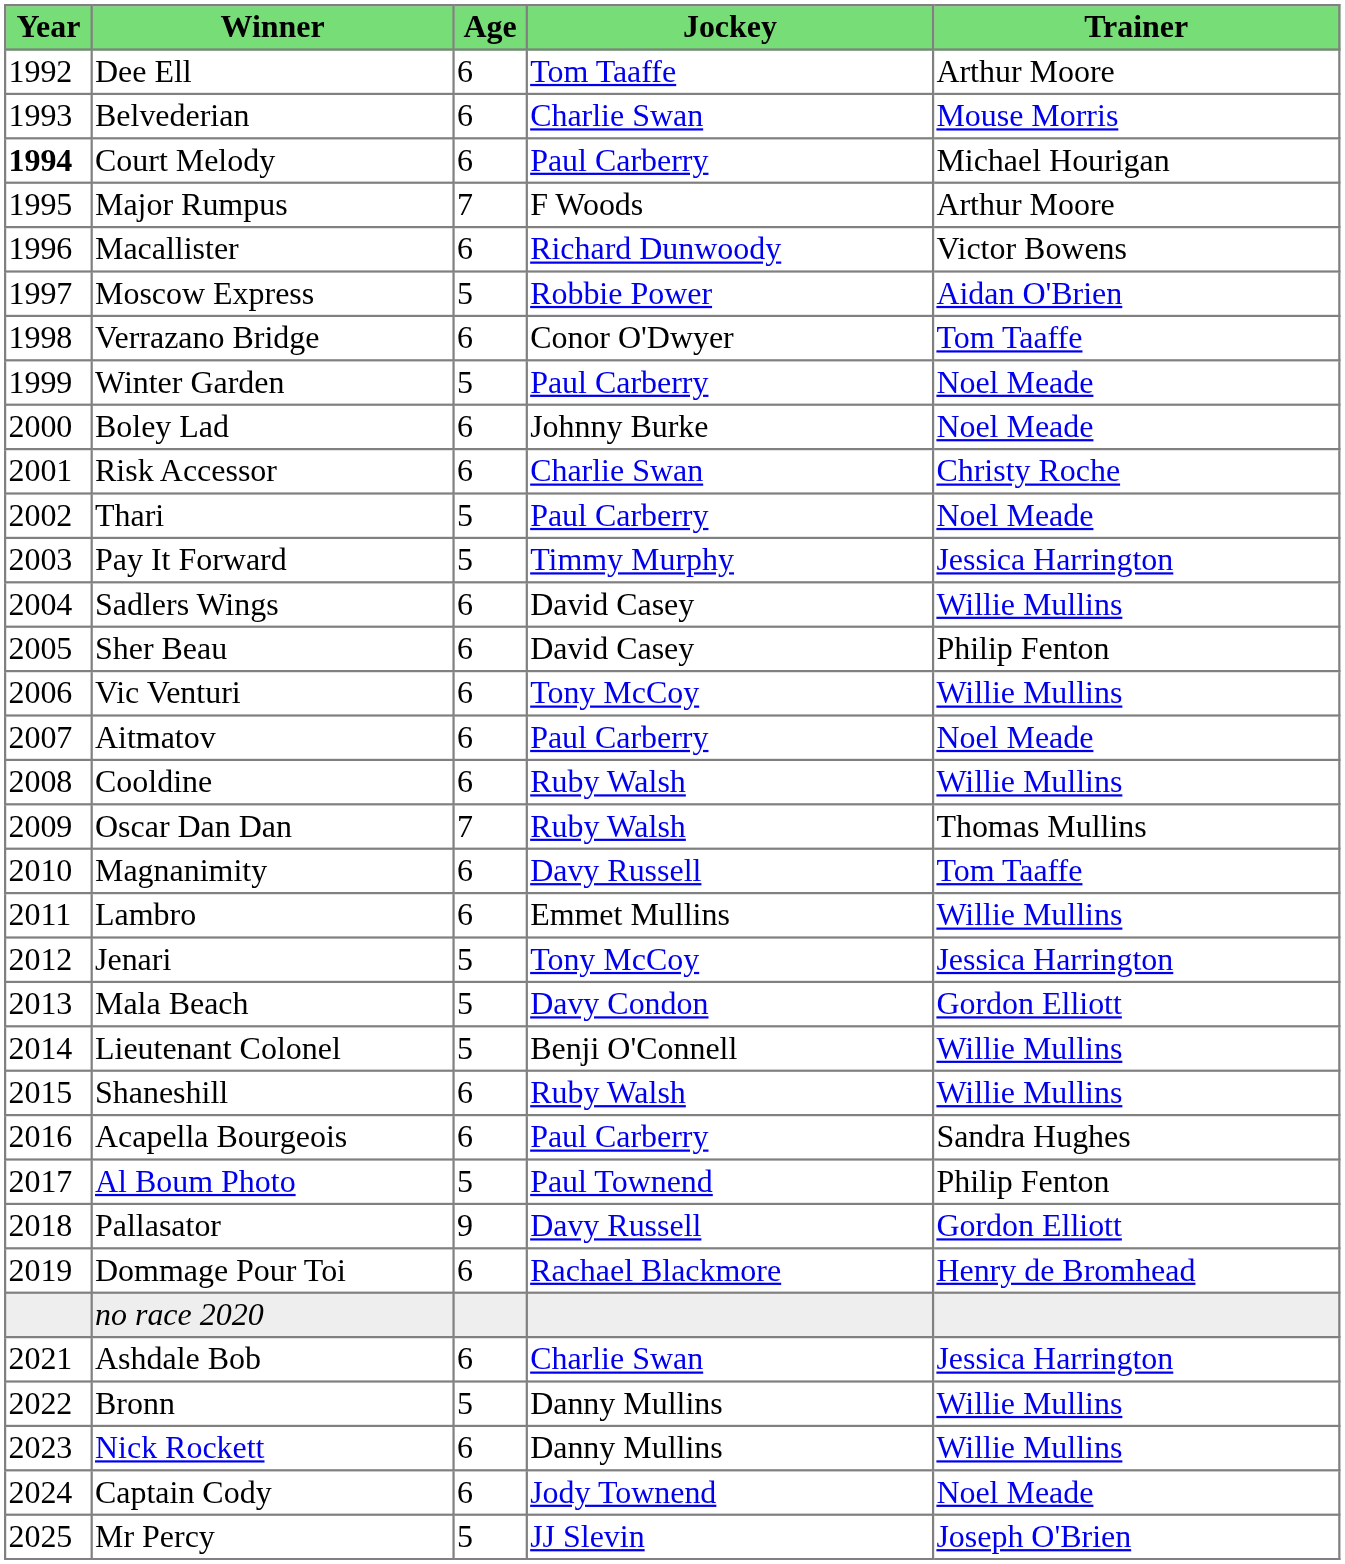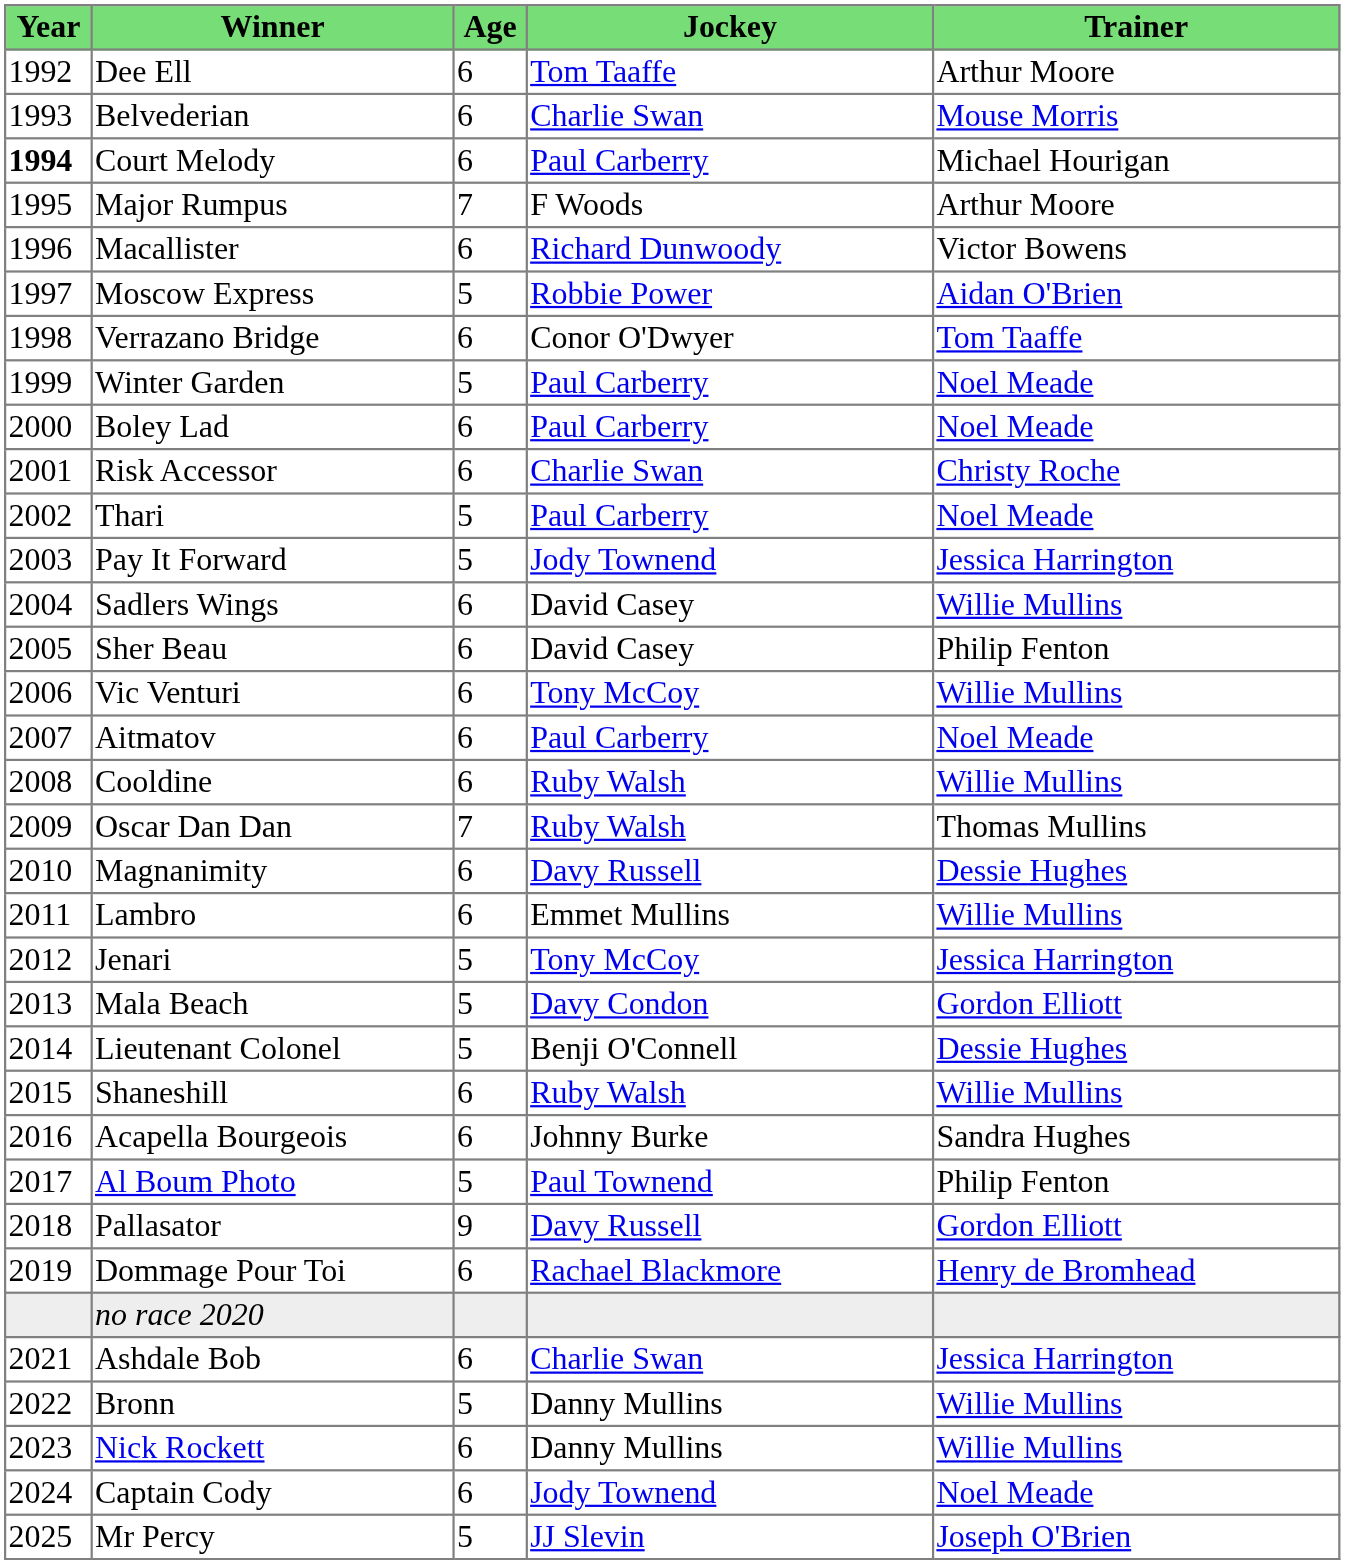Boley Lad | Jockey: Johnny Burke -> Paul Carberry
Pay It Forward | Jockey: Timmy Murphy -> Jody Townend
Magnanimity | Trainer: Tom Taaffe -> Dessie Hughes
Lieutenant Colonel | Trainer: Willie Mullins -> Dessie Hughes
Acapella Bourgeois | Jockey: Paul Carberry -> Johnny Burke
